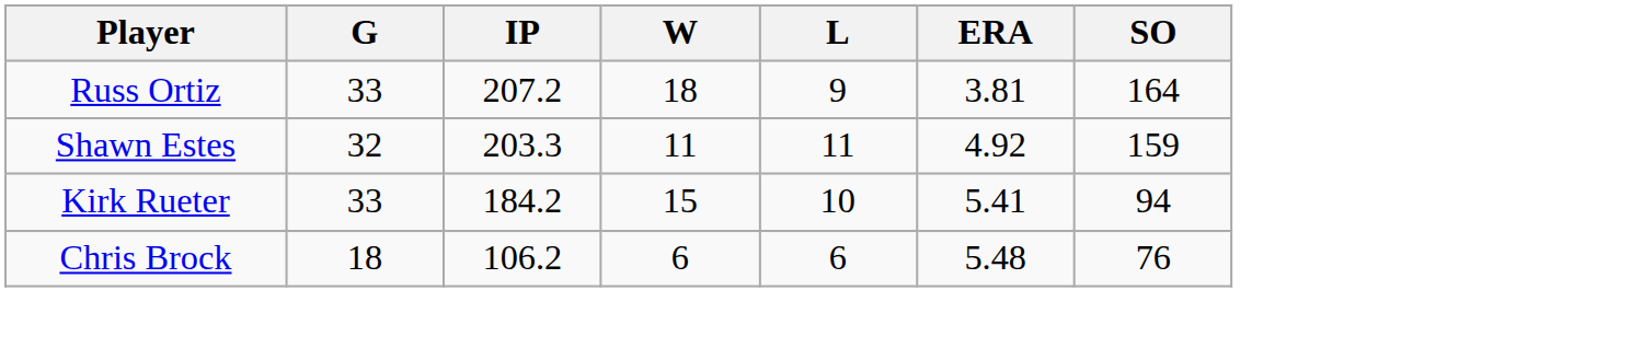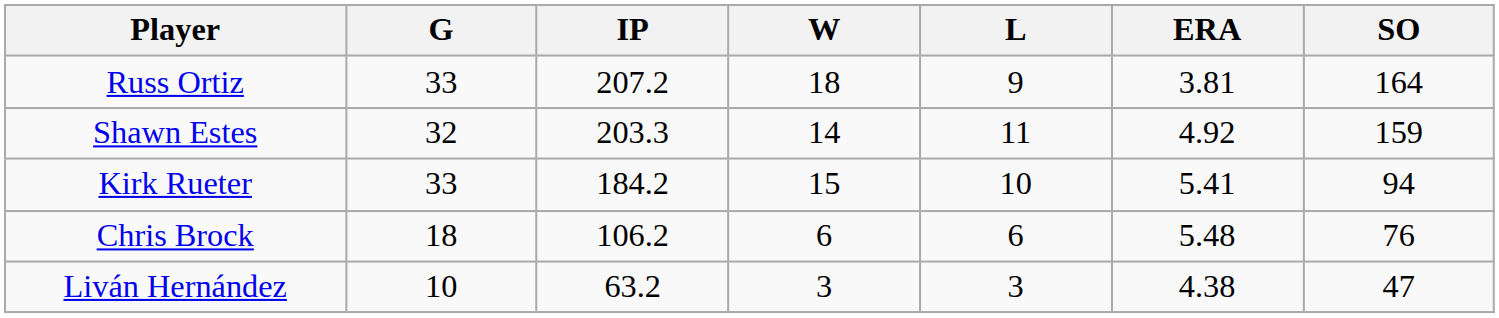Shawn Estes | W: 11 -> 14
+ row: Liván Hernández | 10 | 63.2 | 3 | 3 | 4.38 | 47
